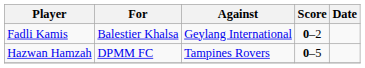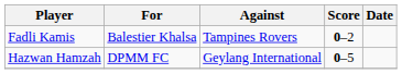Fadli Kamis | Against: Geylang International -> Tampines Rovers
Hazwan Hamzah | Against: Tampines Rovers -> Geylang International
